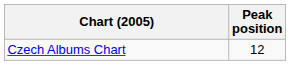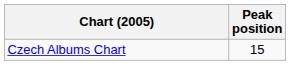Czech Albums Chart | Peak position: 12 -> 15
